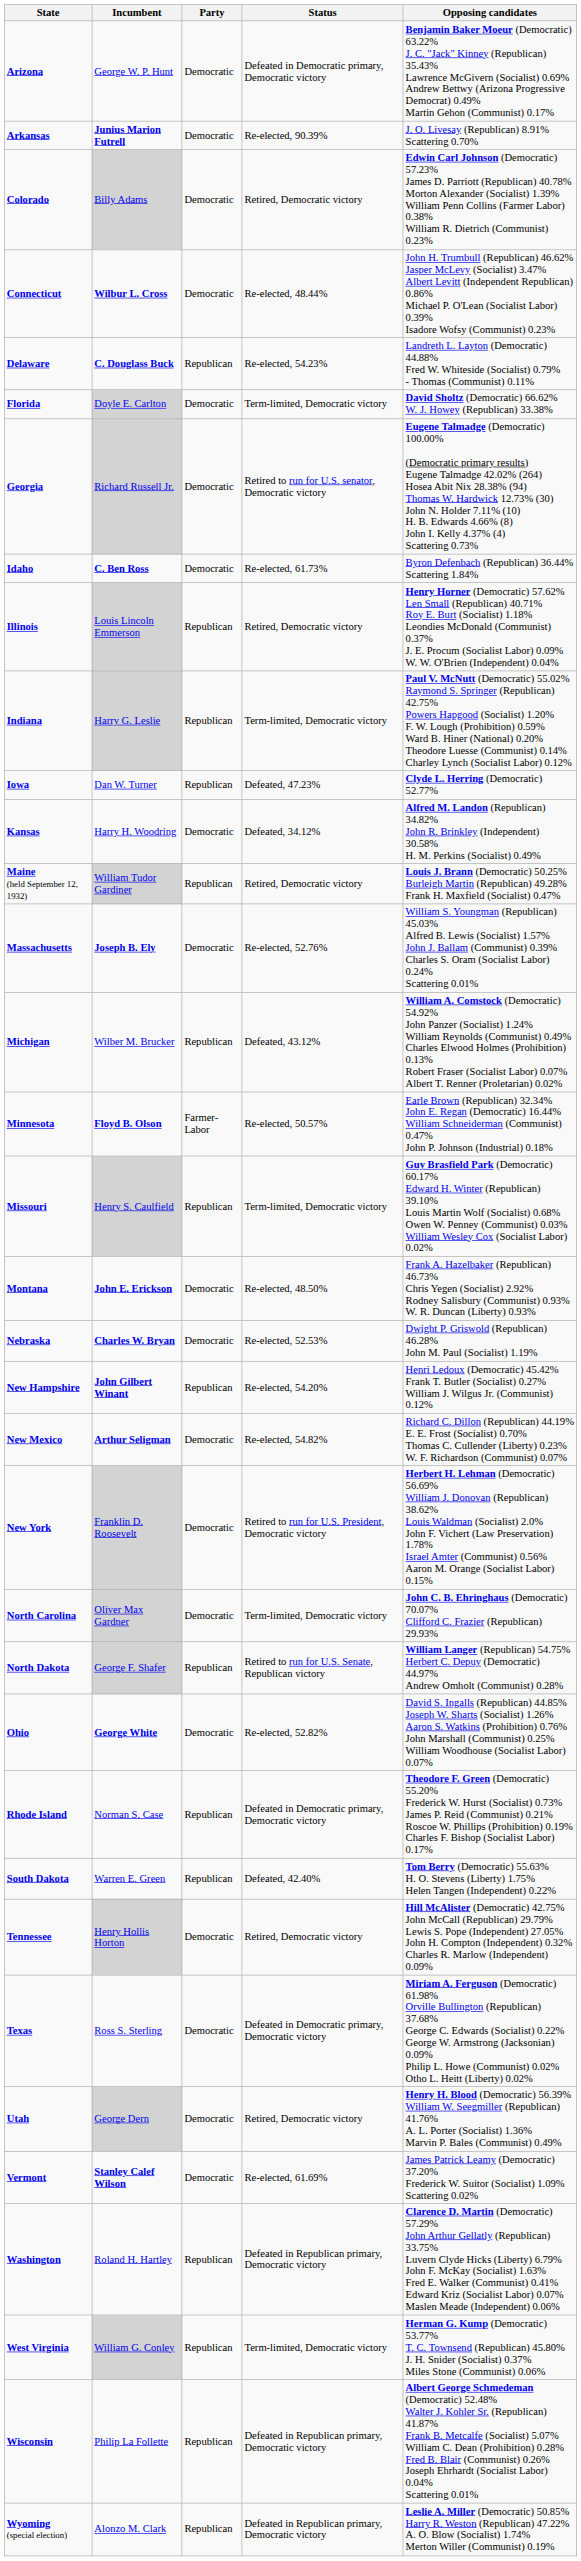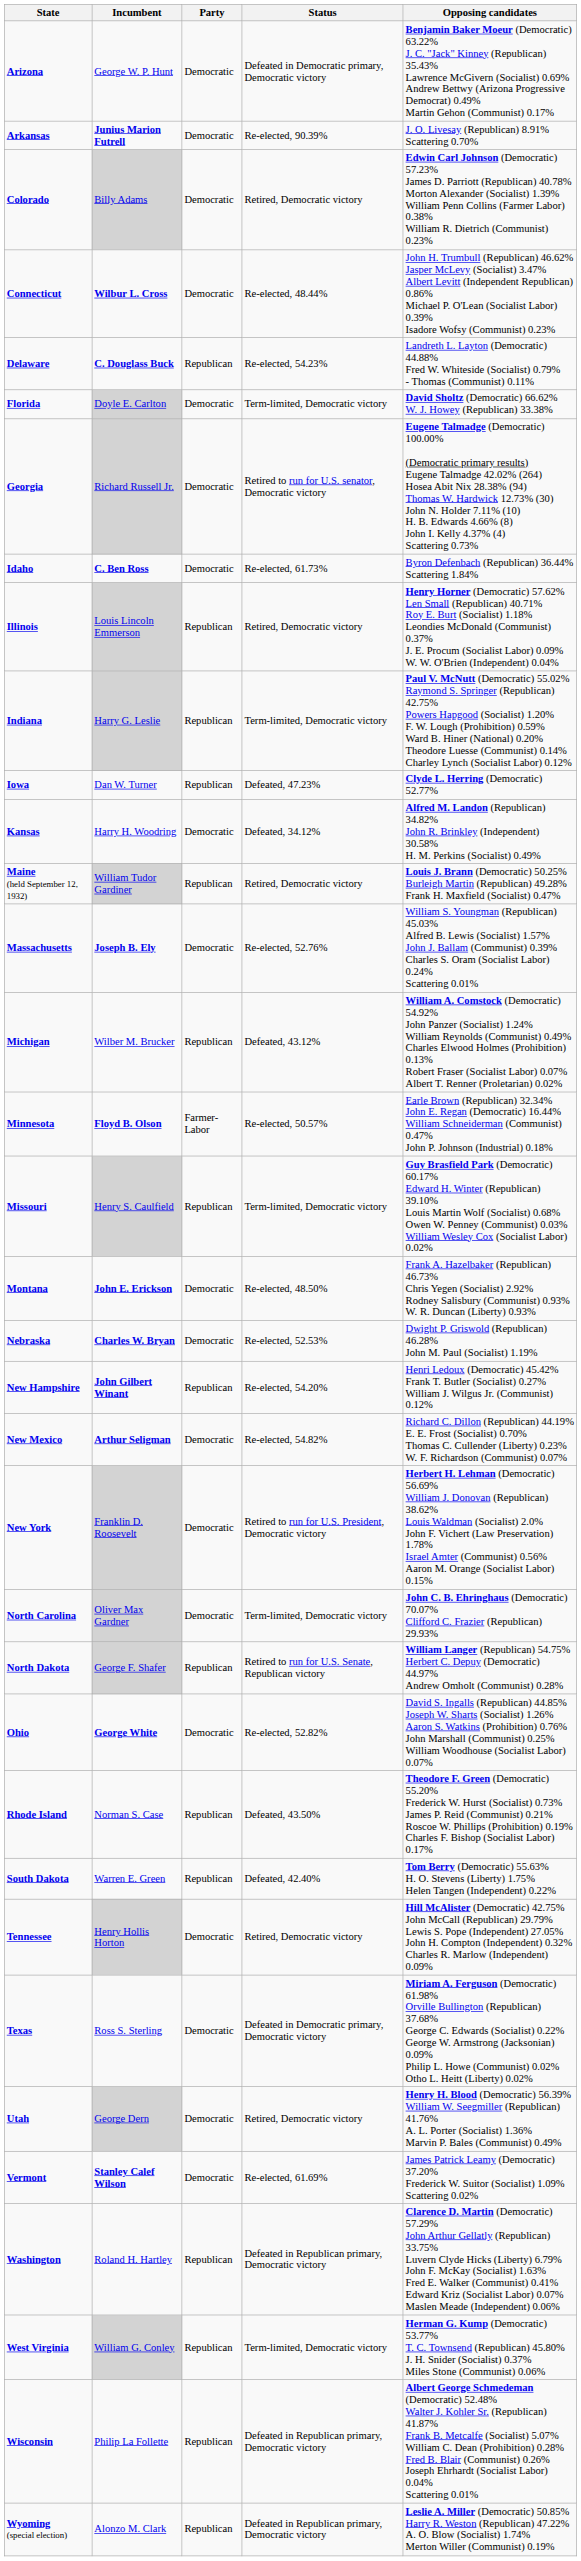Rhode Island | Status: Defeated in Democratic primary, Democratic victory -> Defeated, 43.50%
